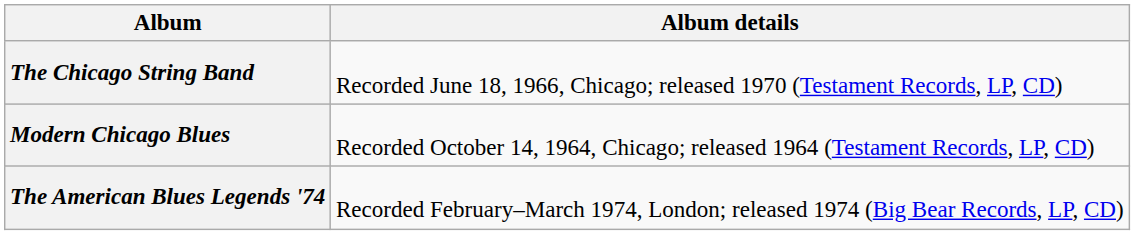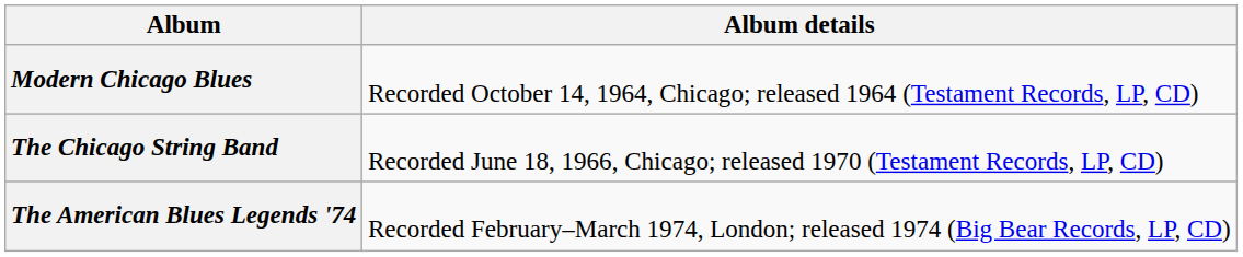rows swapped: Modern Chicago Blues <-> The Chicago String Band
